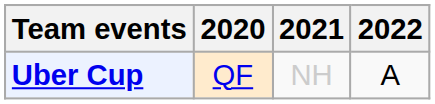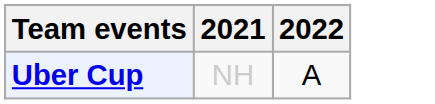- column: 2020 | QF
